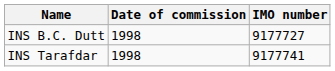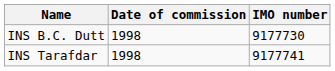INS B.C. Dutt | IMO number: 9177727 -> 9177730
